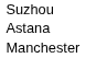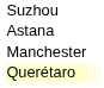+ row: Querétaro
